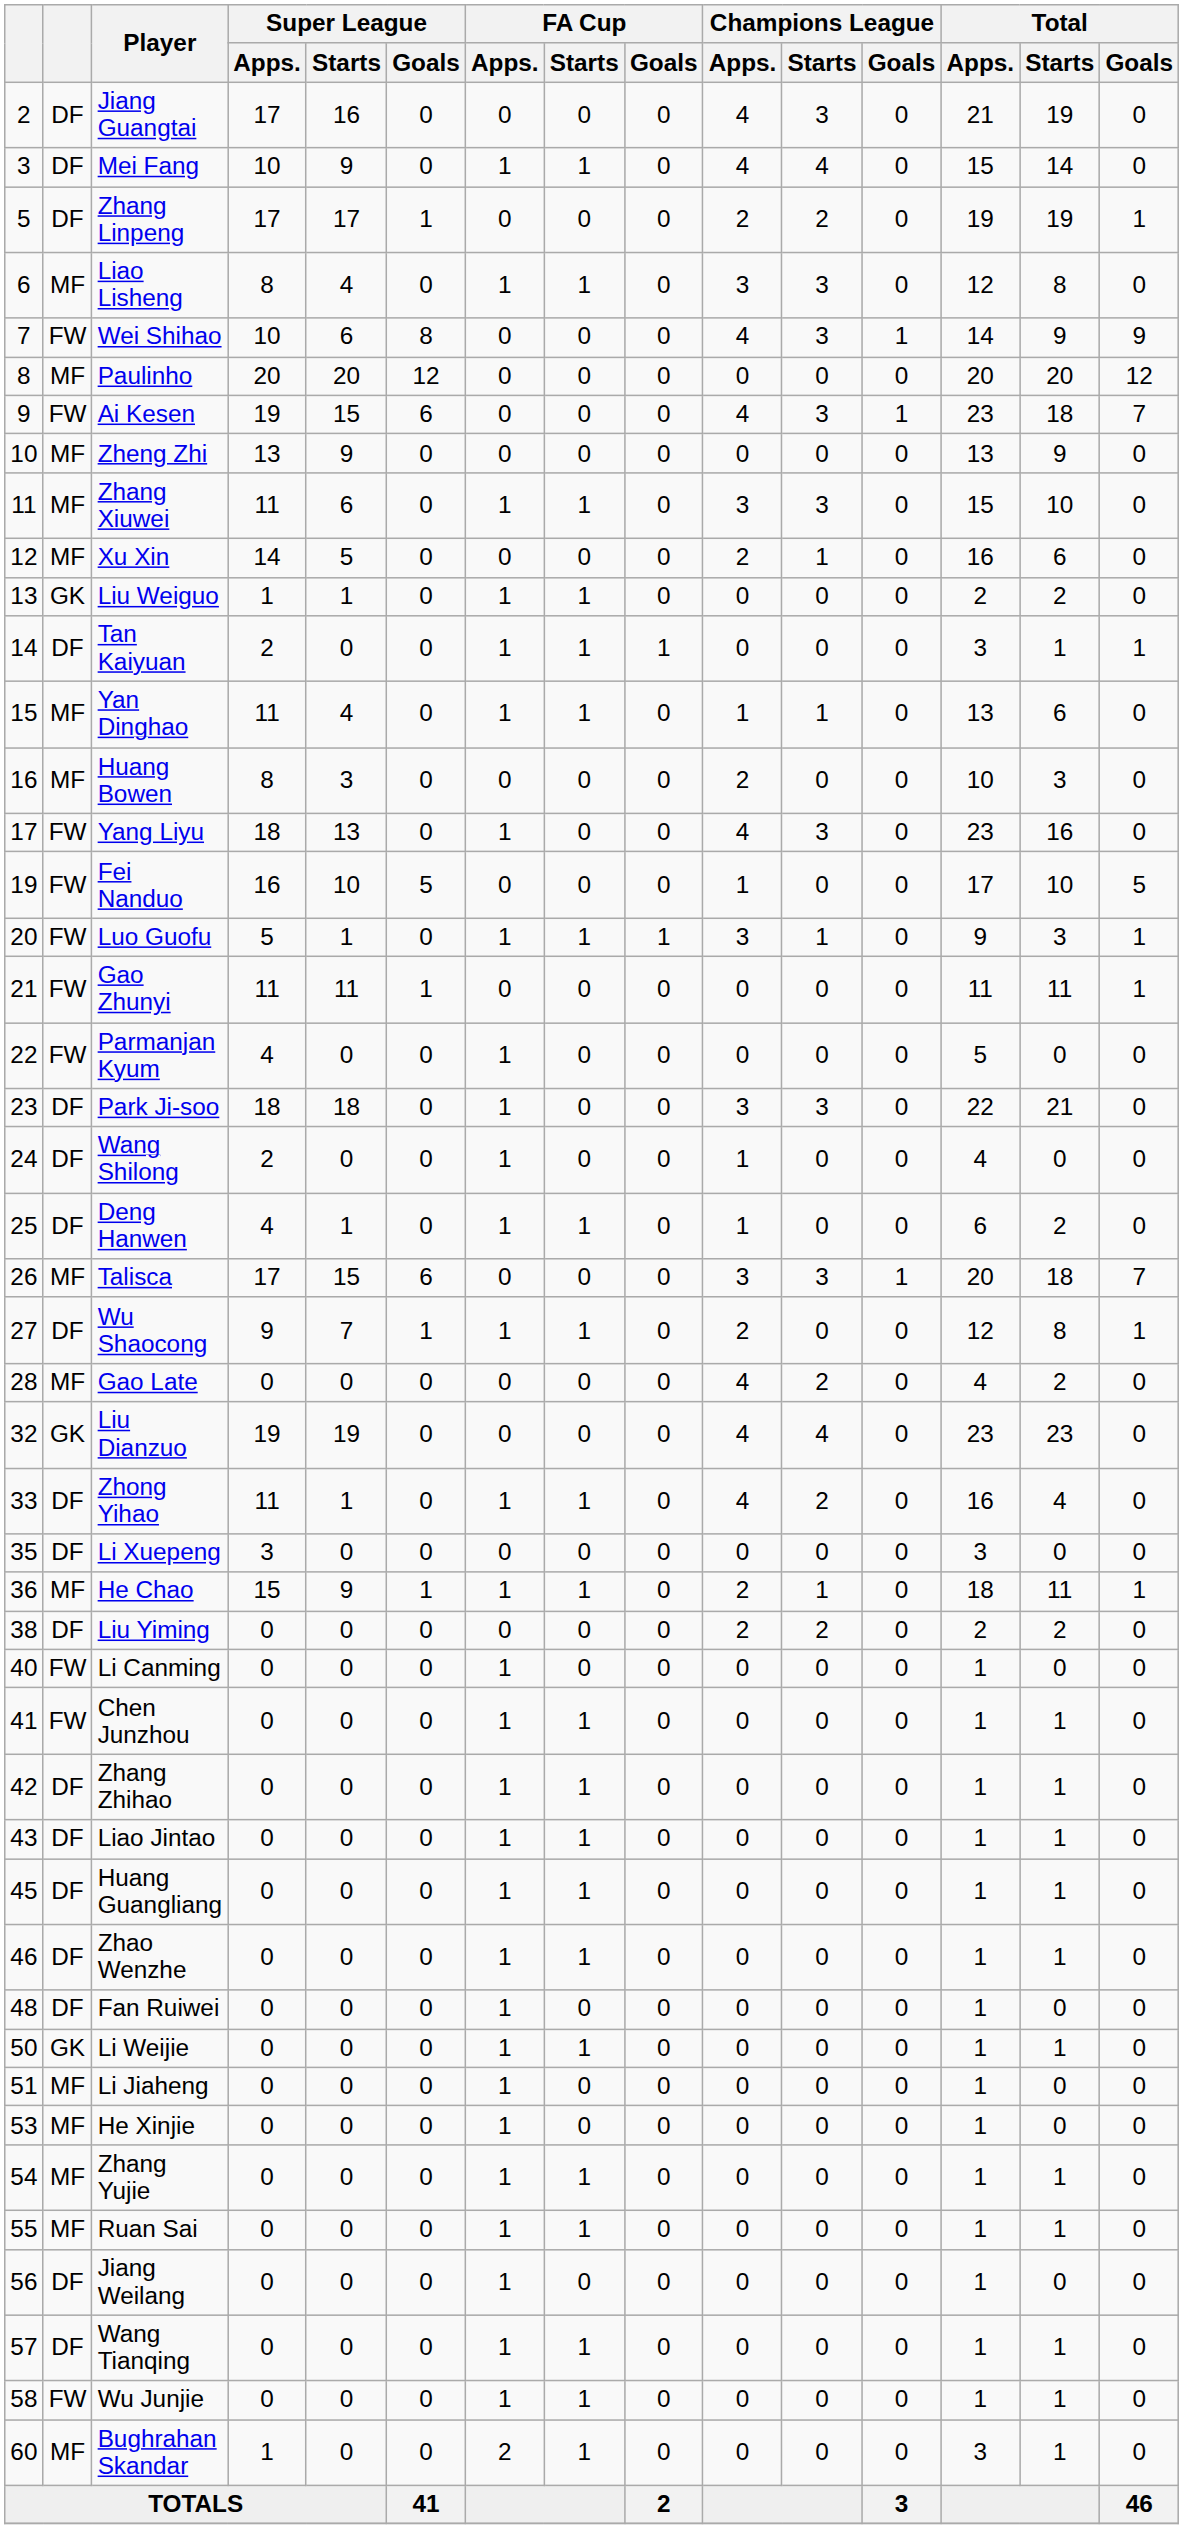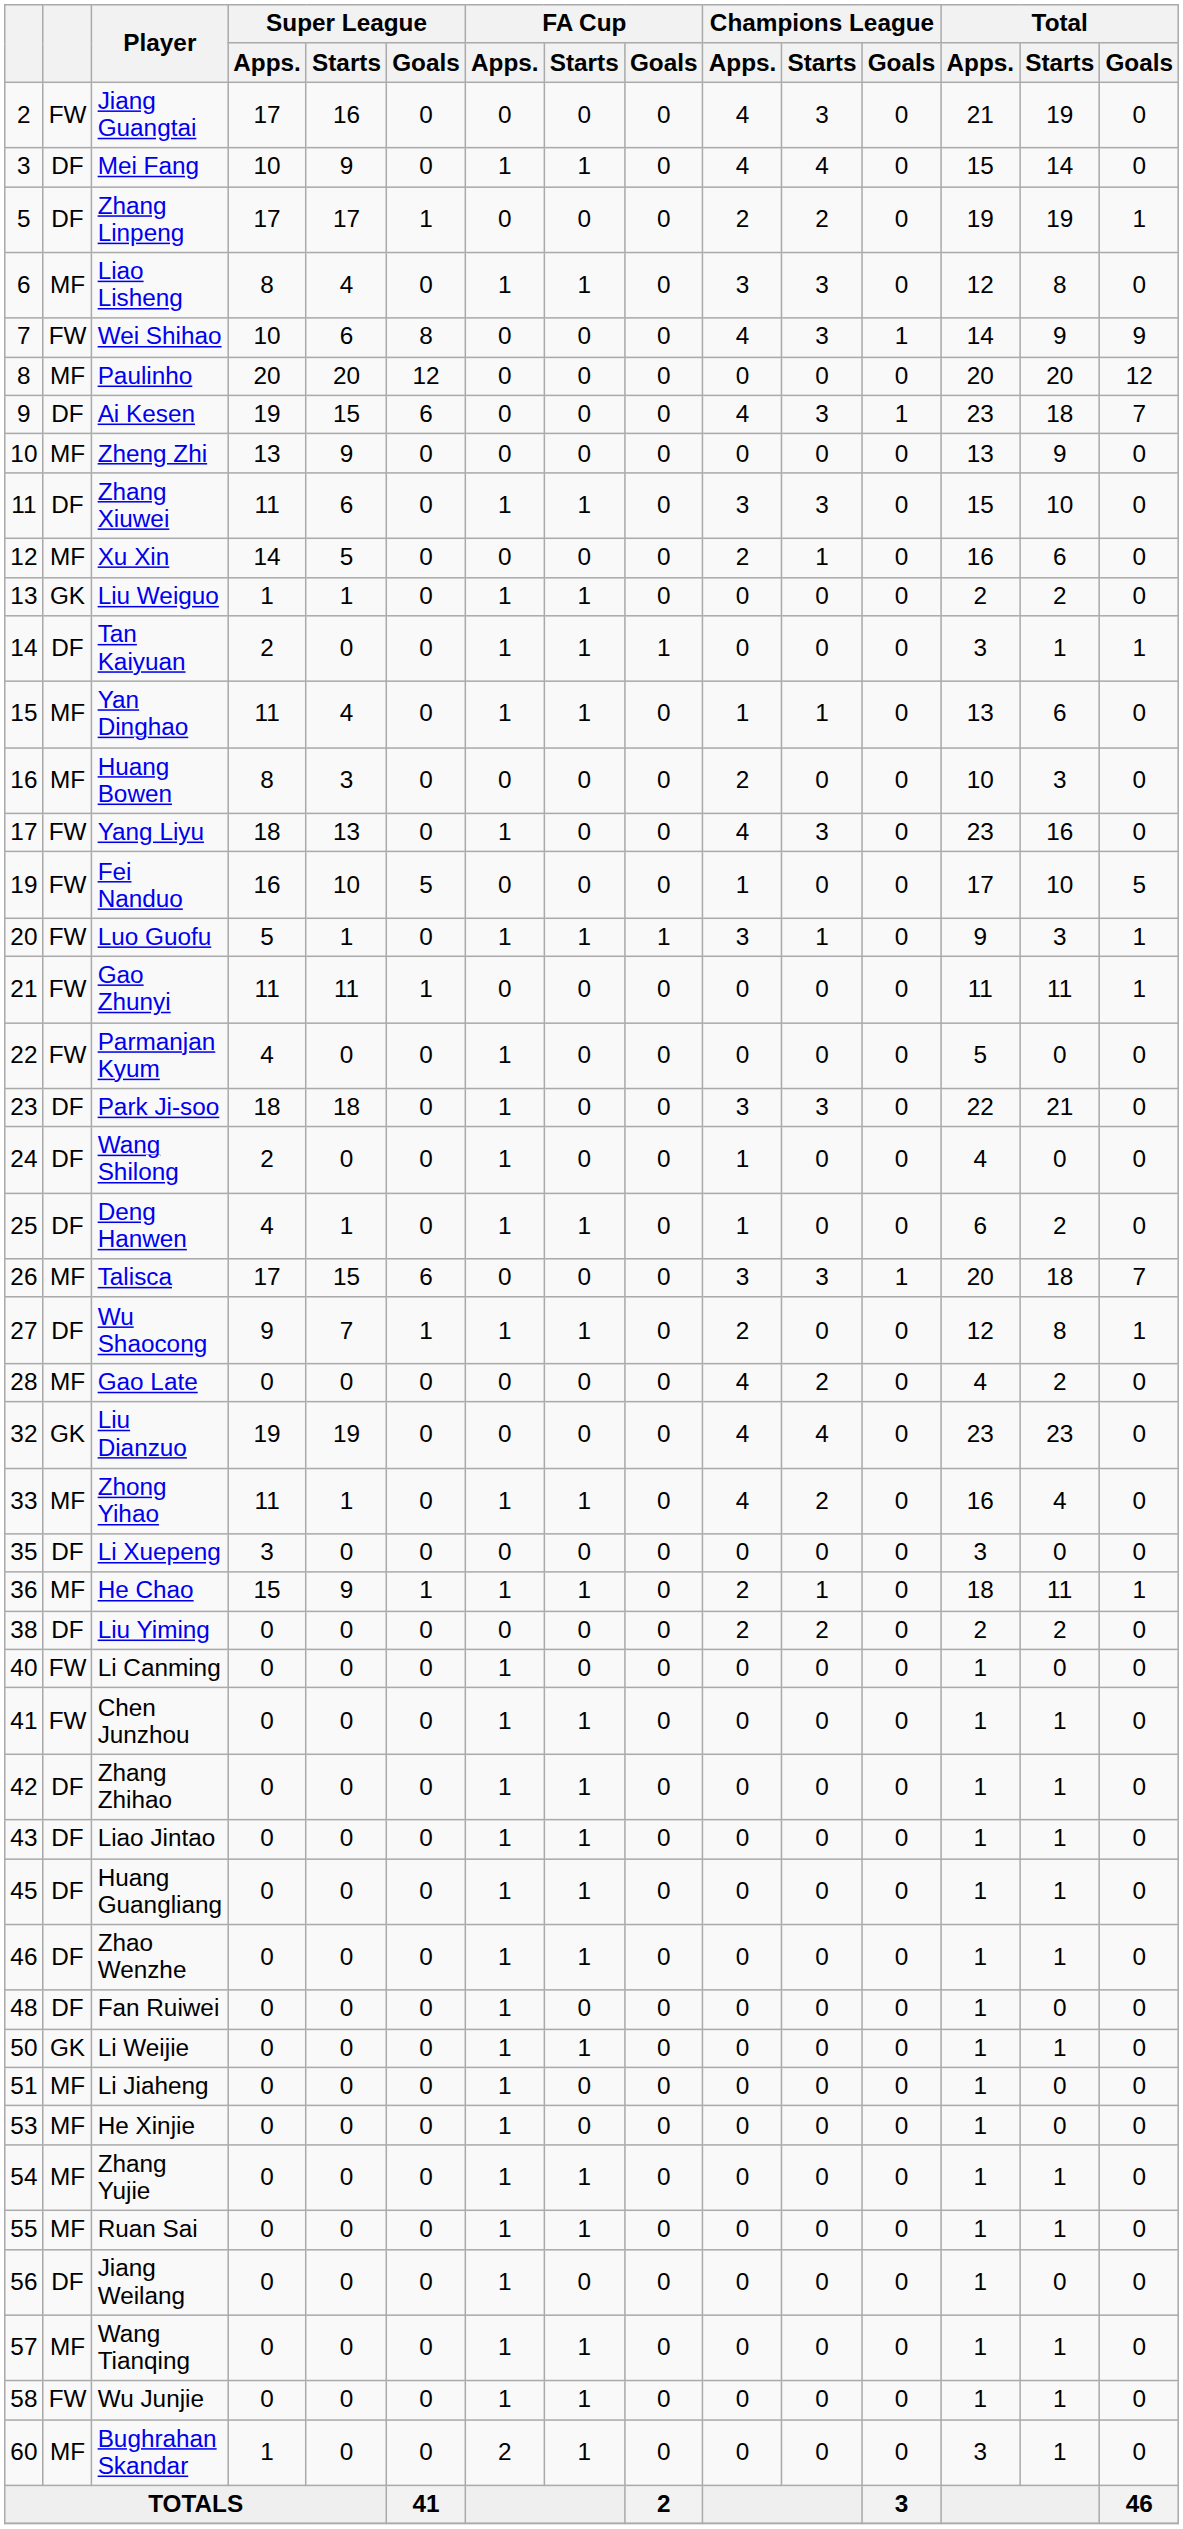Jiang Guangtai | column 2: DF -> FW
Ai Kesen | column 2: FW -> DF
Zhang Xiuwei | column 2: MF -> DF
Zhong Yihao | column 2: DF -> MF
Wang Tianqing | column 2: DF -> MF
